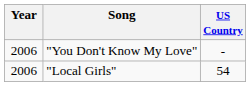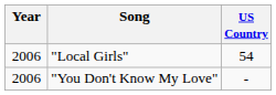rows swapped: "Local Girls" <-> "You Don't Know My Love"
